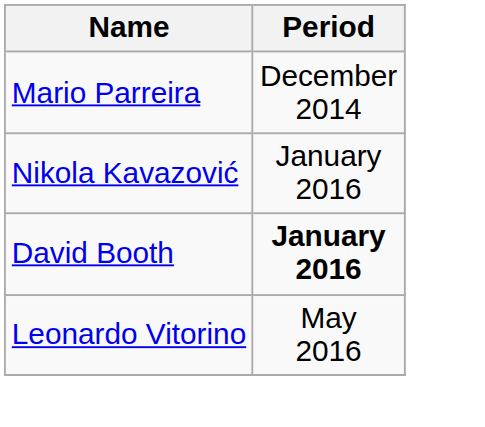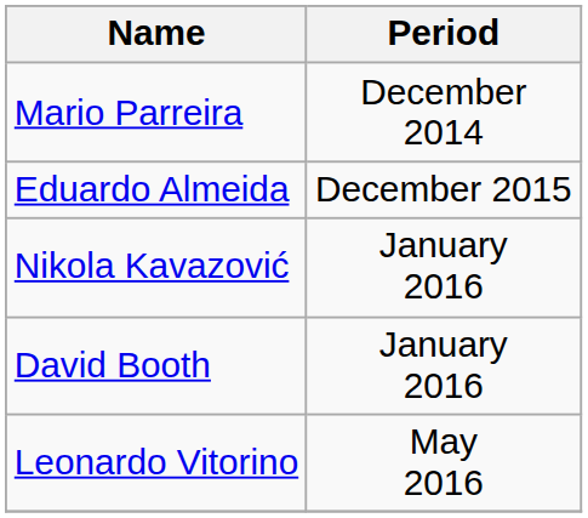+ row: Eduardo Almeida | December 2015
David Booth | Period: bold -> normal
